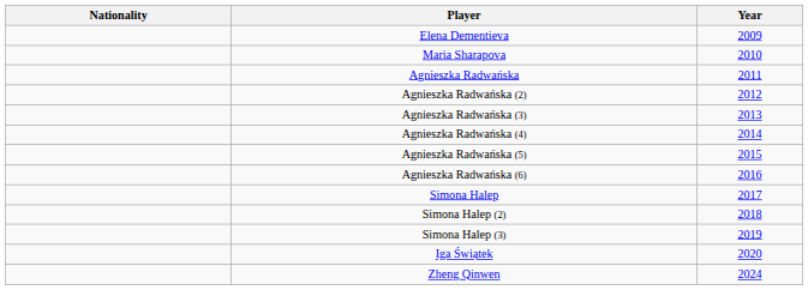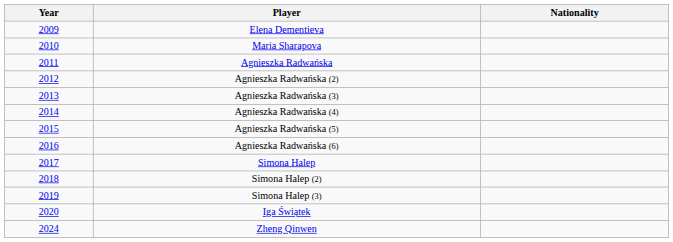columns swapped: Year <-> Nationality
